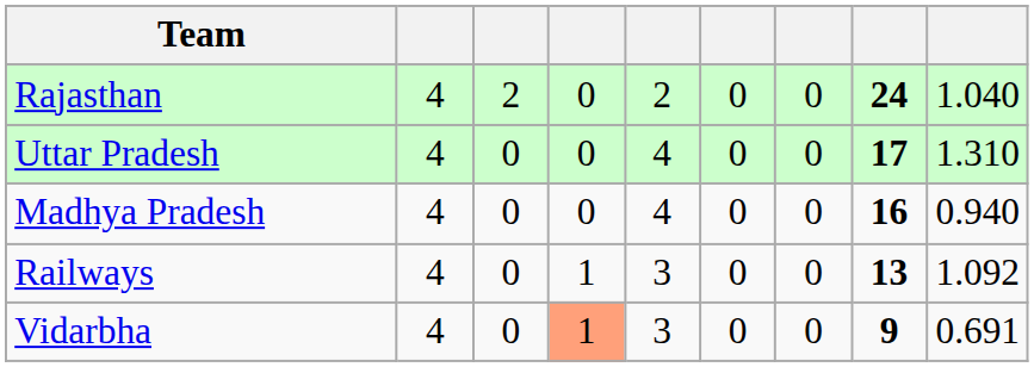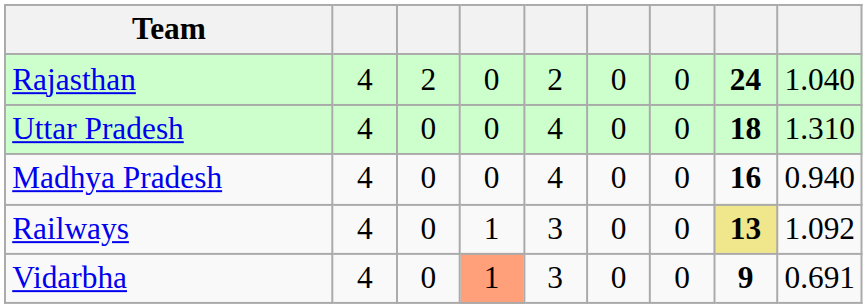Uttar Pradesh | column 8: 17 -> 18
Railways | column 8: no background -> khaki background
